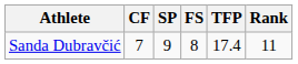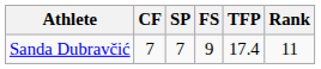Sanda Dubravčić | SP: 9 -> 7
Sanda Dubravčić | FS: 8 -> 9
